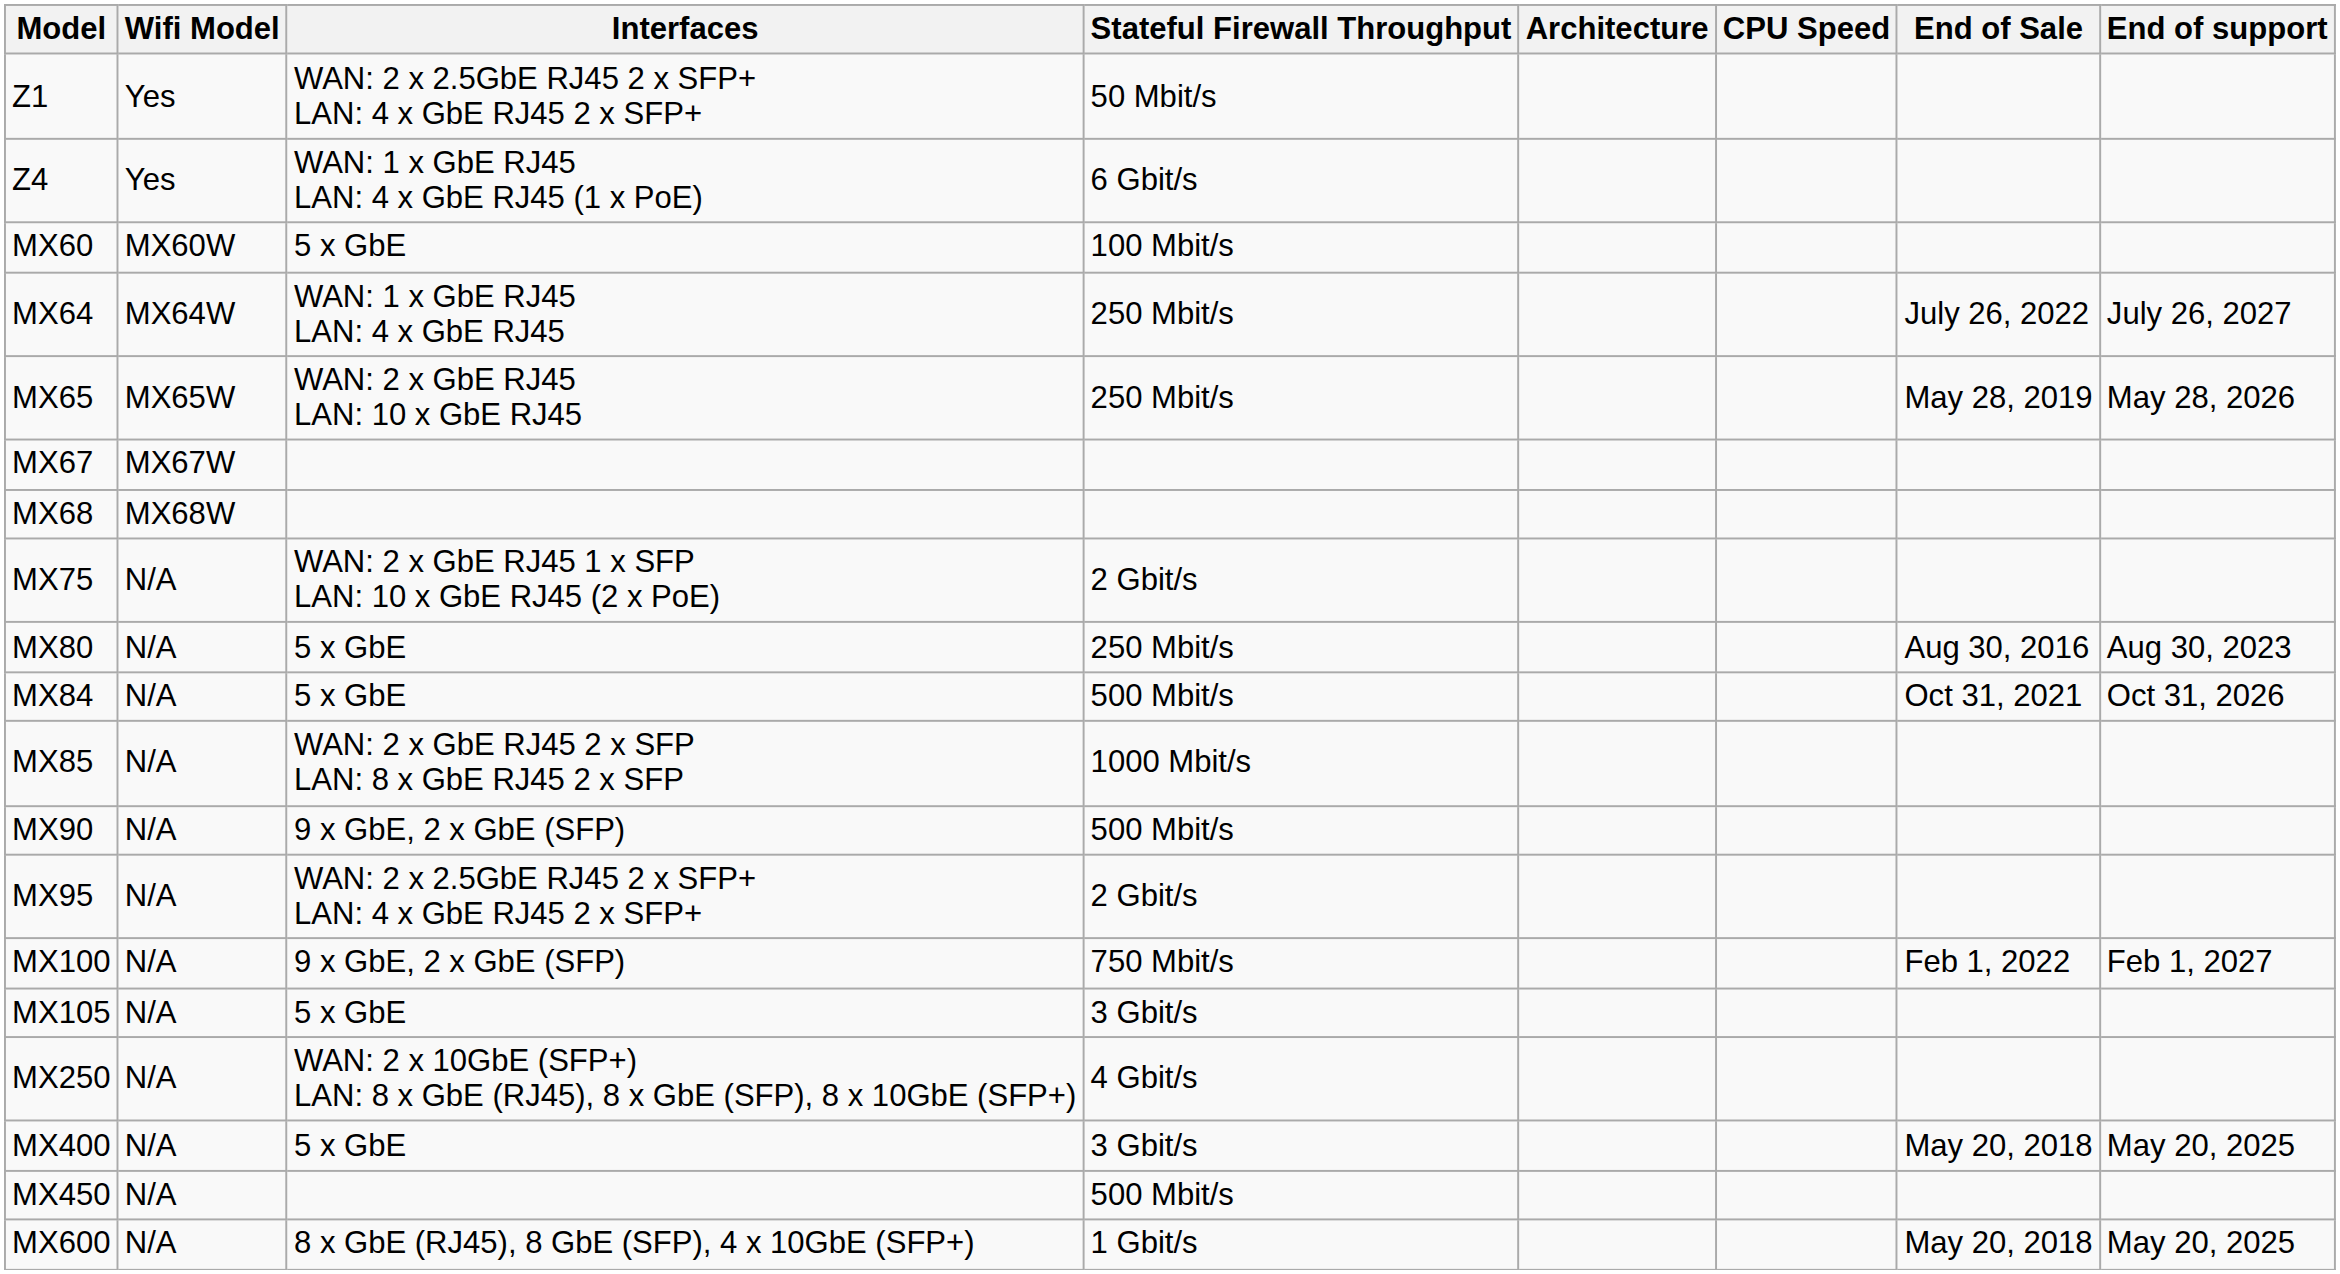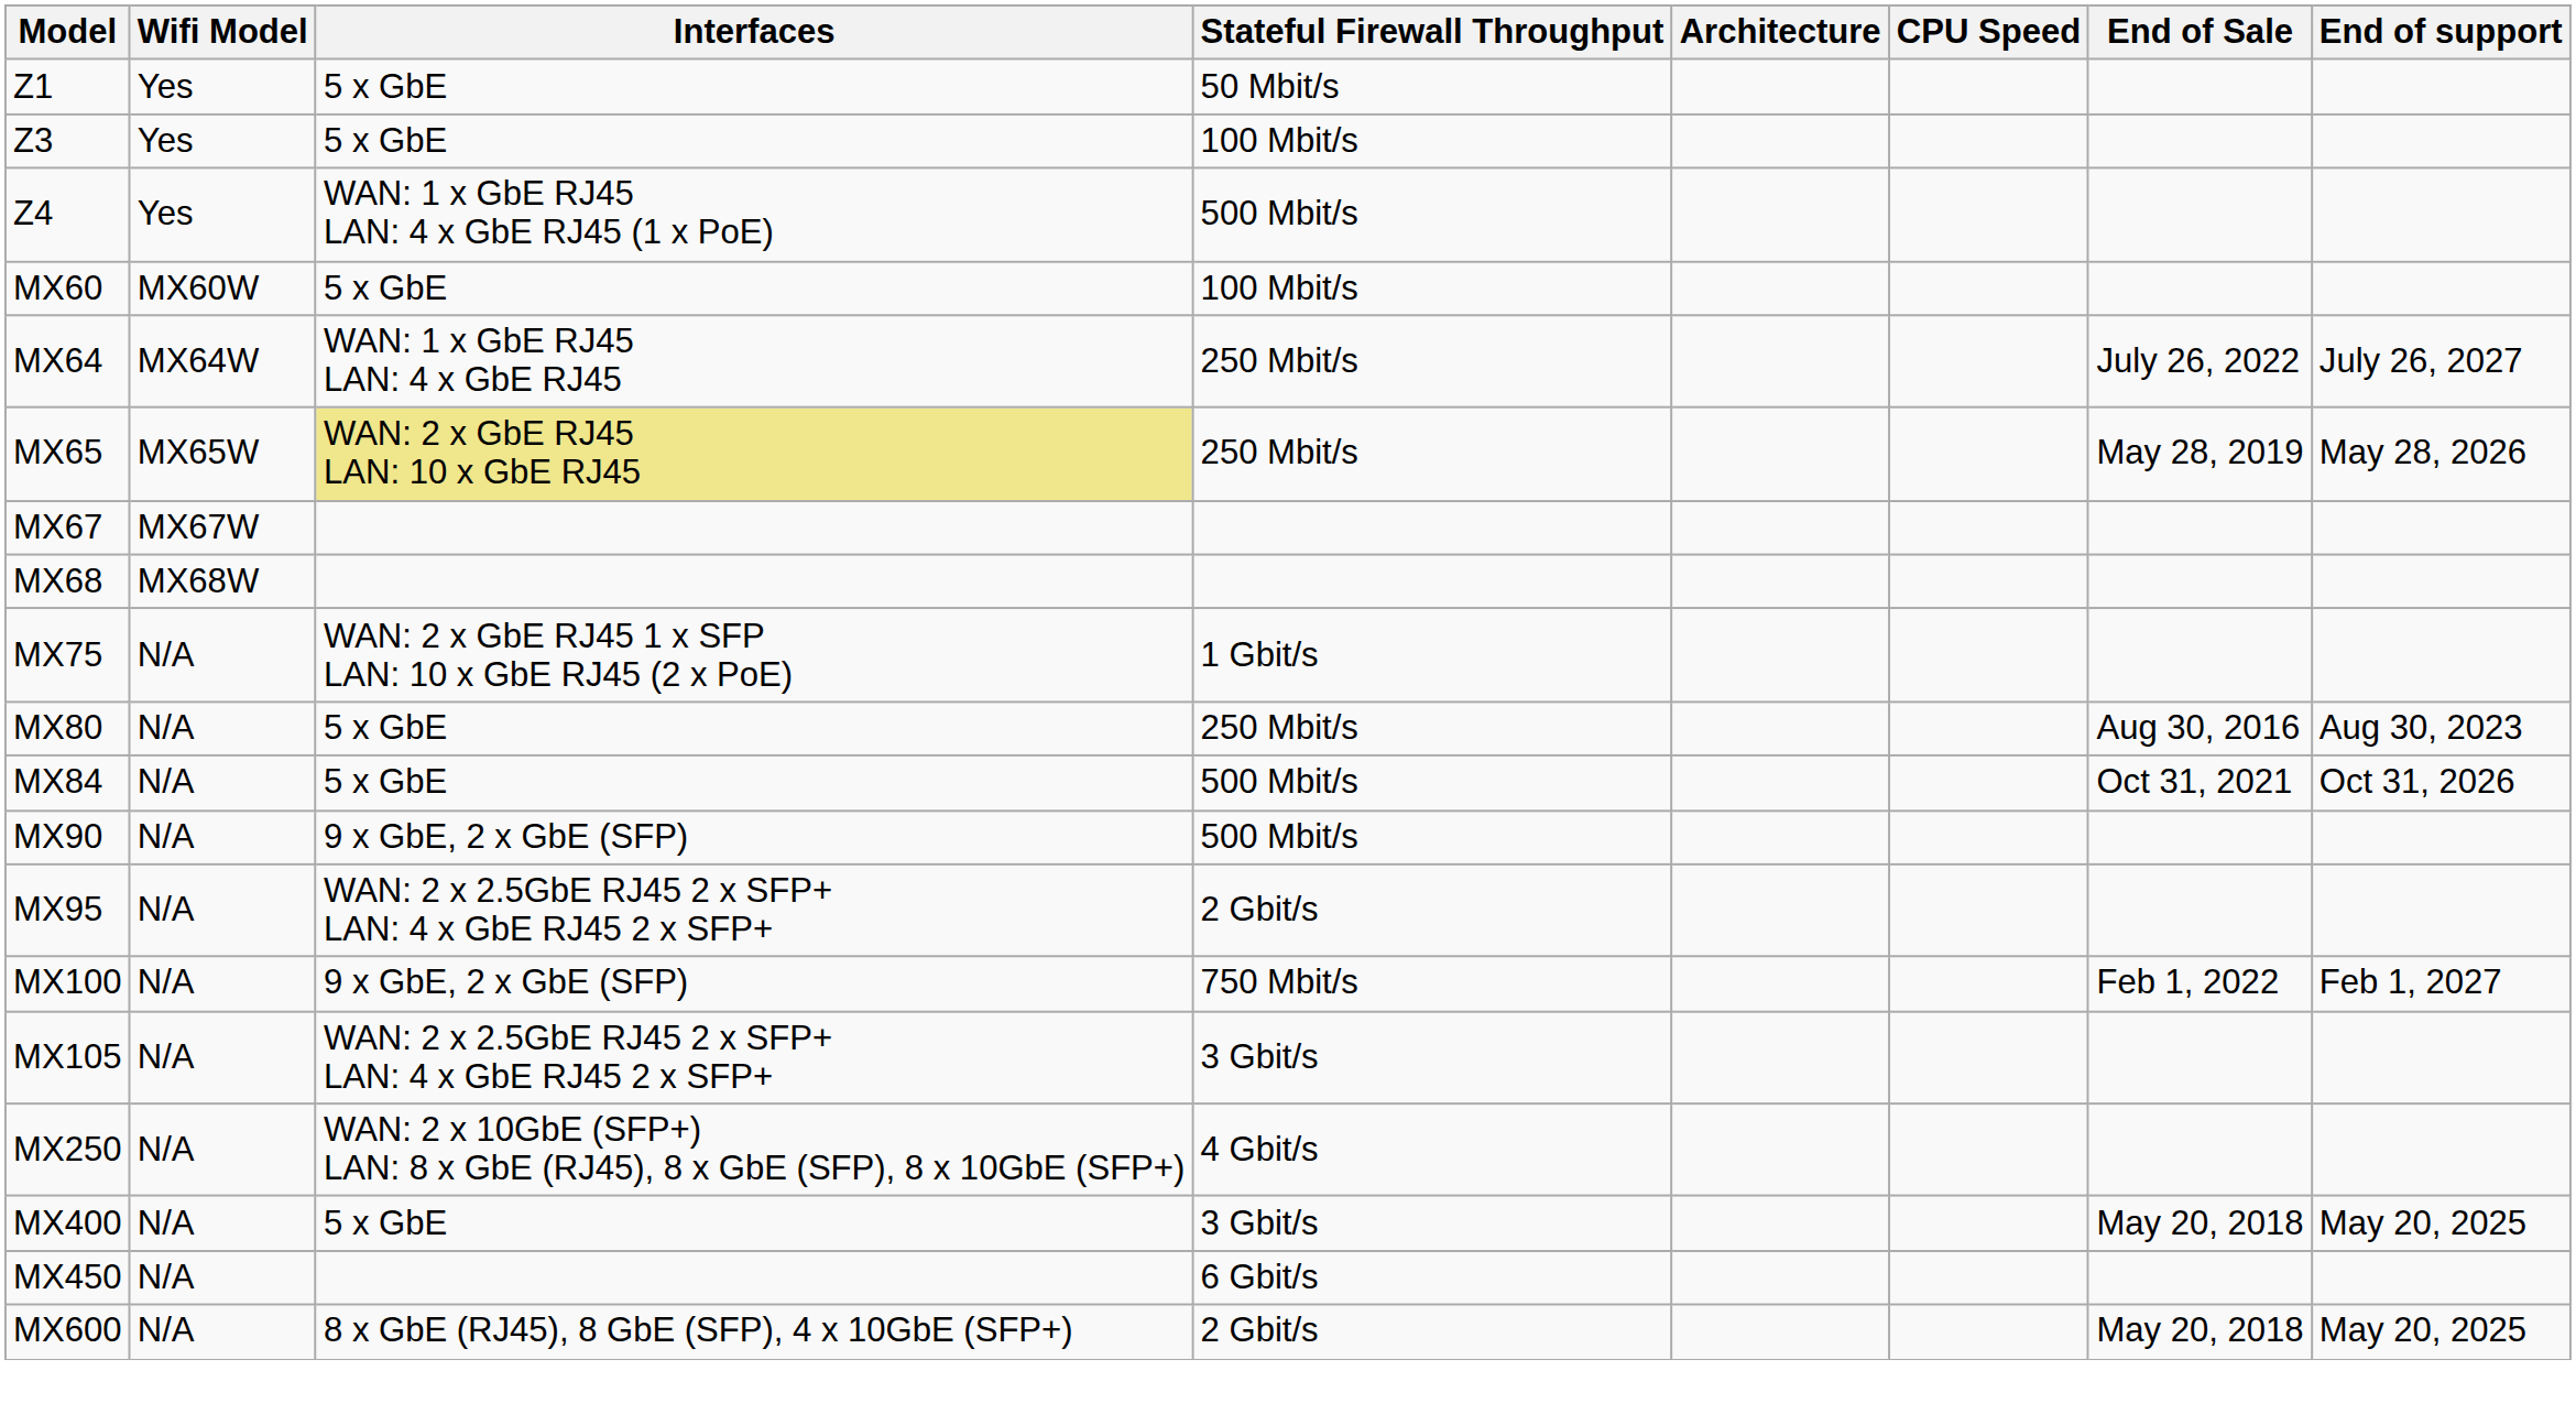Z1 | Interfaces: WAN: 2 x 2.5GbE RJ45 2 x SFP+ LAN: 4 x GbE RJ45 2 x SFP+ -> 5 x GbE
+ row: Z3 | Yes | 5 x GbE | 100 Mbit/s
Z4 | Stateful Firewall Throughput: 6 Gbit/s -> 500 Mbit/s
MX65 | Interfaces: no background -> khaki background
MX75 | Stateful Firewall Throughput: 2 Gbit/s -> 1 Gbit/s
- row: MX85 | N/A | WAN: 2 x GbE RJ45 2 x SFP LAN: 8 x GbE RJ45 2 x SFP | 1000 Mbit/s
MX105 | Interfaces: 5 x GbE -> WAN: 2 x 2.5GbE RJ45 2 x SFP+ LAN: 4 x GbE RJ45 2 x SFP+
MX450 | Stateful Firewall Throughput: 500 Mbit/s -> 6 Gbit/s
MX600 | Stateful Firewall Throughput: 1 Gbit/s -> 2 Gbit/s
